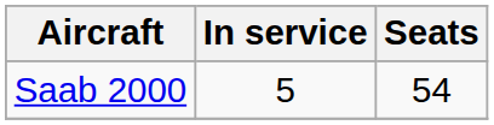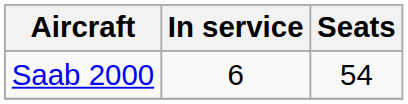Saab 2000 | In service: 5 -> 6
